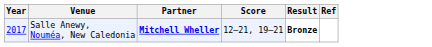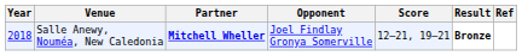+ column: Opponent | Joel Findlay Gronya Somerville
Salle Anewy, Nouméa, New Caledonia | Year: 2017 -> 2018
